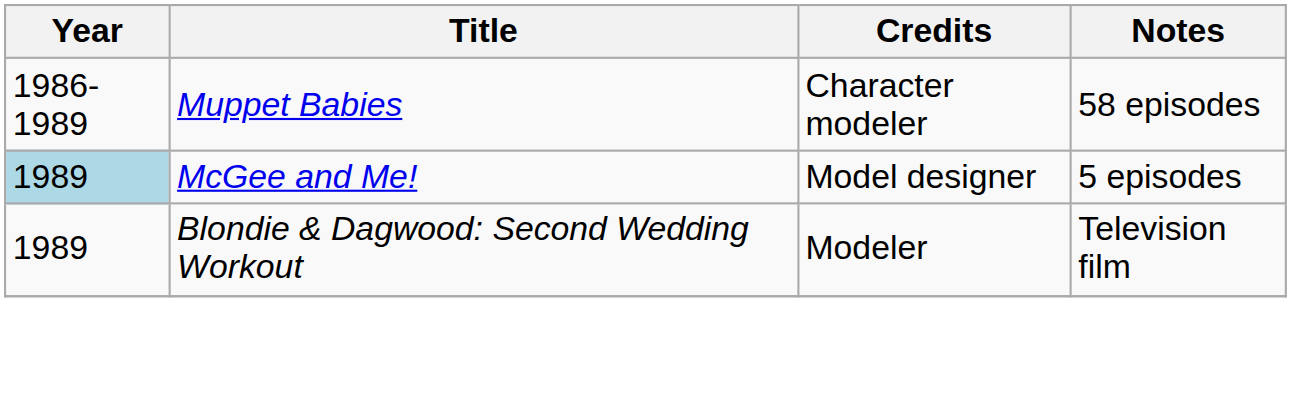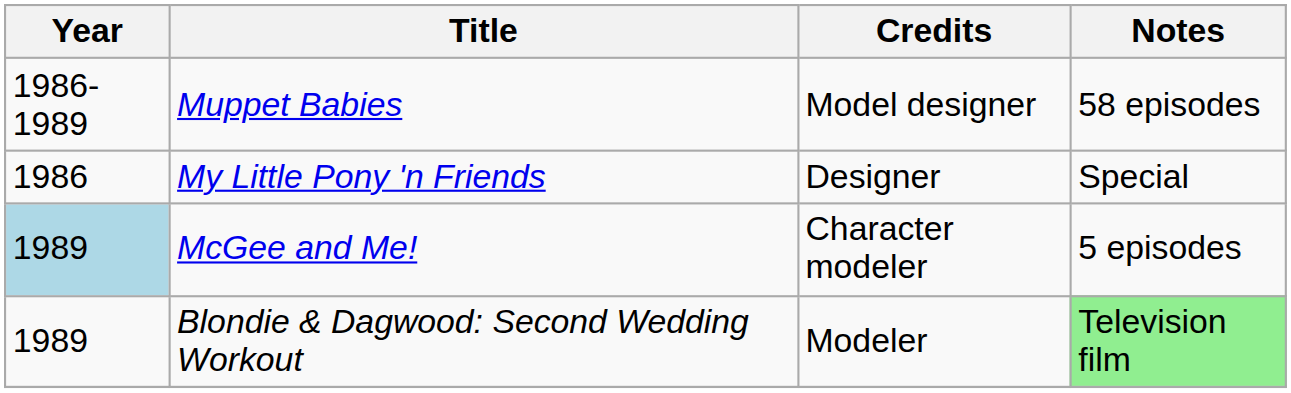Muppet Babies | Credits: Character modeler -> Model designer
+ row: 1986 | My Little Pony 'n Friends | Designer | Special
McGee and Me! | Credits: Model designer -> Character modeler
Blondie & Dagwood: Second Wedding Workout | Notes: no background -> lightgreen background
